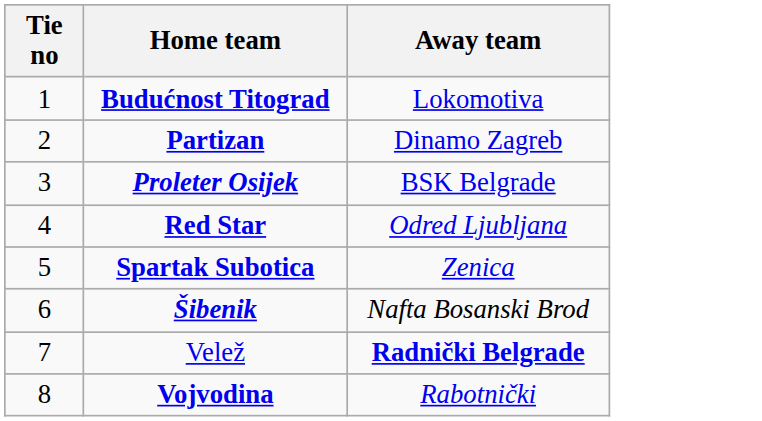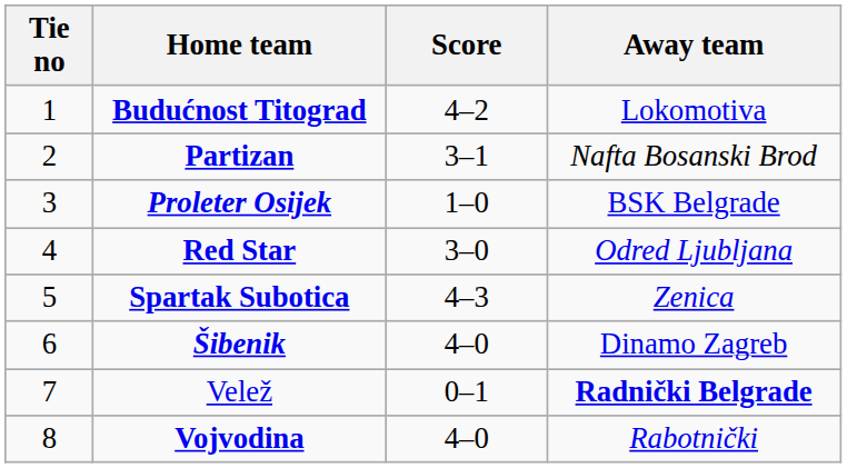+ column: Score | 4–2 | 3–1 | 1–0 | 3–0 | 4–3 | 4–0 | 0–1 | 4–0
Partizan | Away team: Dinamo Zagreb -> Nafta Bosanski Brod
Šibenik | Away team: Nafta Bosanski Brod -> Dinamo Zagreb
